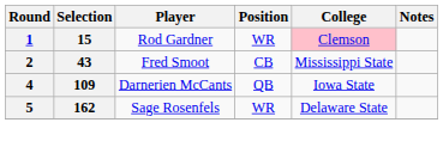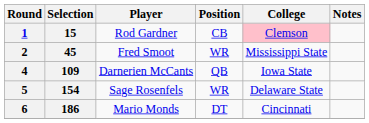1 | Position: WR -> CB
2 | Selection: 43 -> 45
2 | Position: CB -> WR
5 | Selection: 162 -> 154
+ row: 6 | 186 | Mario Monds | DT | Cincinnati
